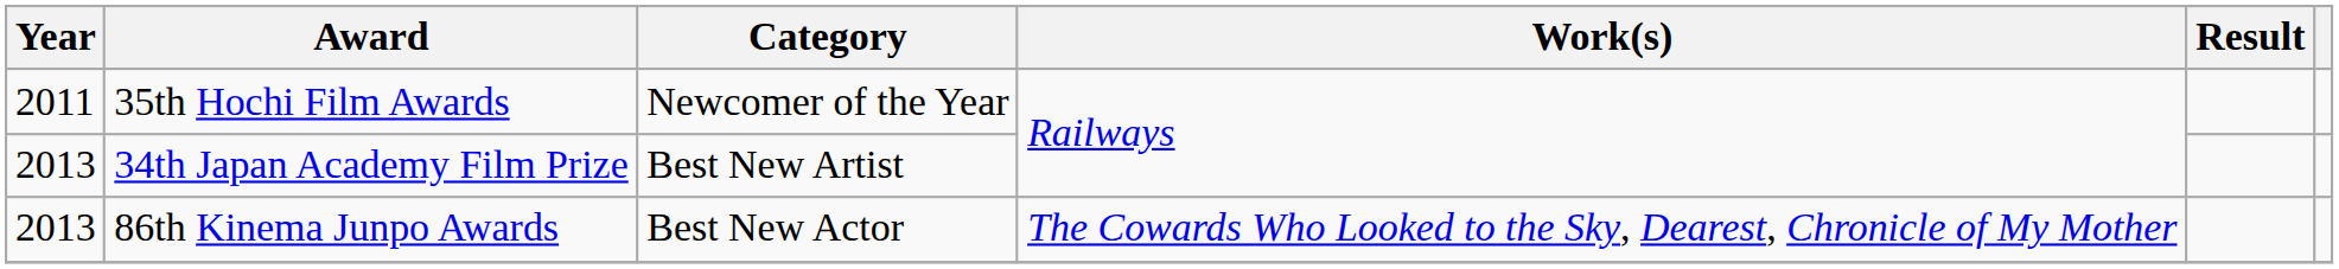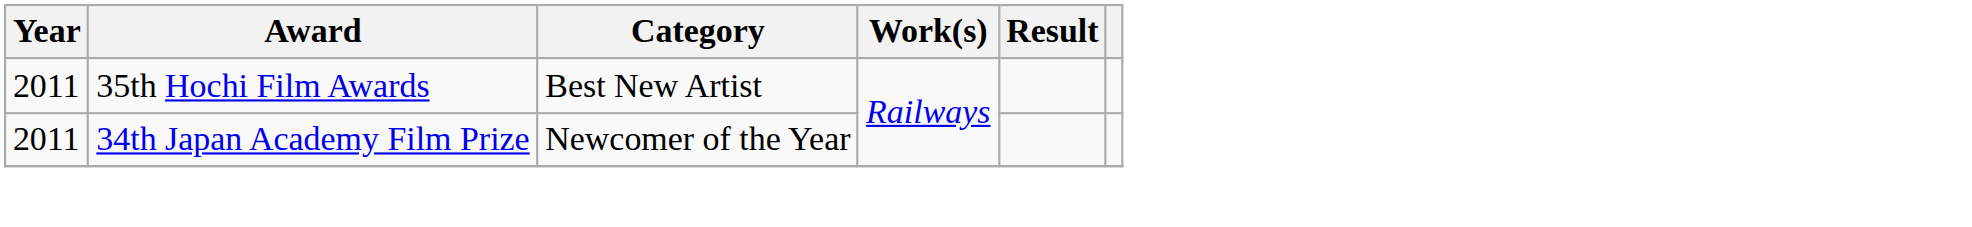35th Hochi Film Awards | Category: Newcomer of the Year -> Best New Artist
34th Japan Academy Film Prize | Year: 2013 -> 2011
34th Japan Academy Film Prize | Category: Best New Artist -> Newcomer of the Year
- row: 2013 | 86th Kinema Junpo Awards | Best New Actor | The Cowards Who Looked to the Sky, Dearest, Chronicle of My Mother
